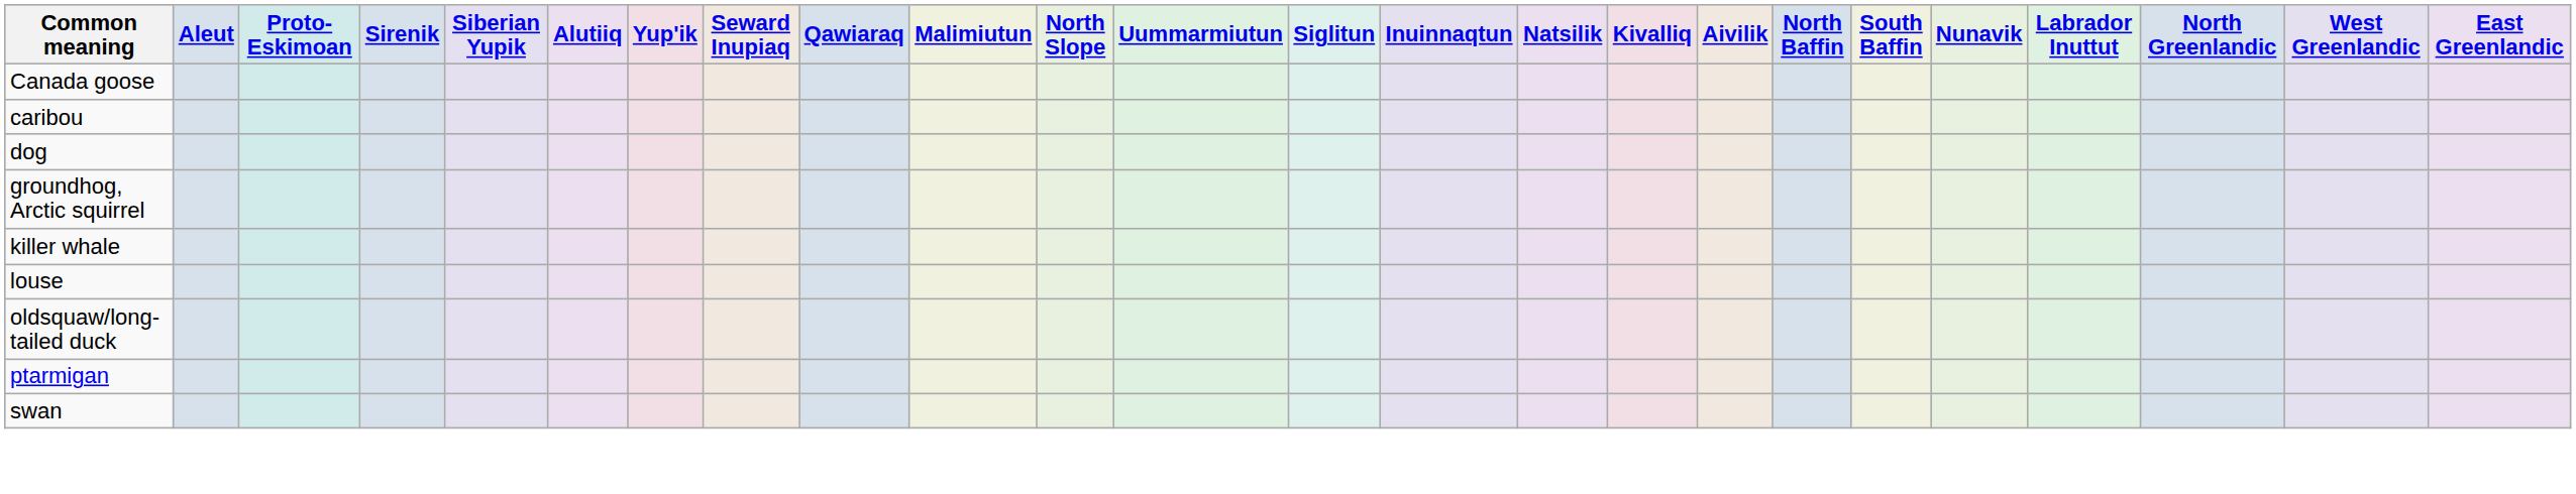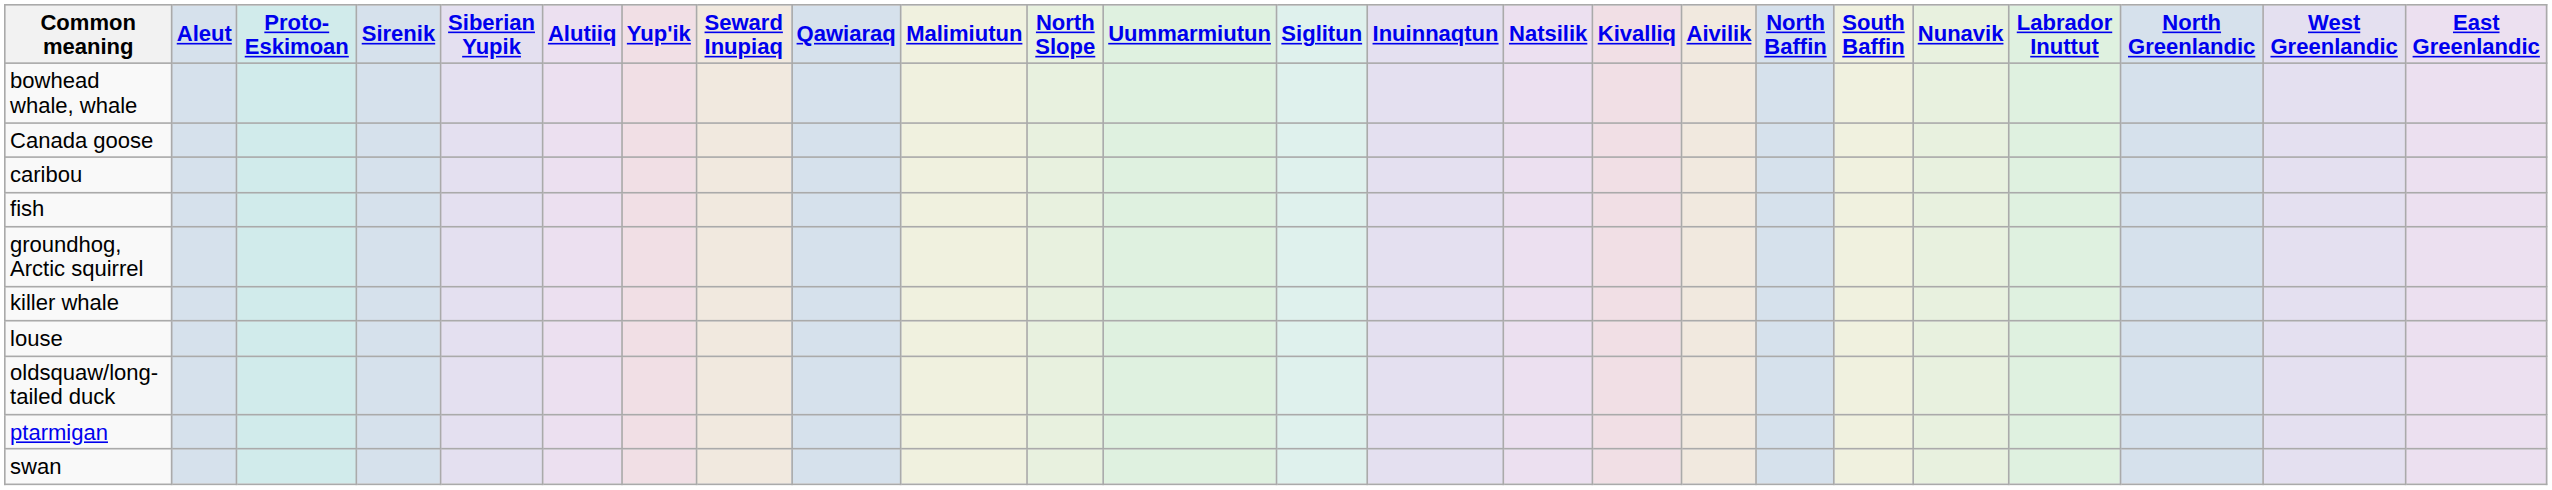+ row: bowhead whale, whale
- row: dog
+ row: fish
